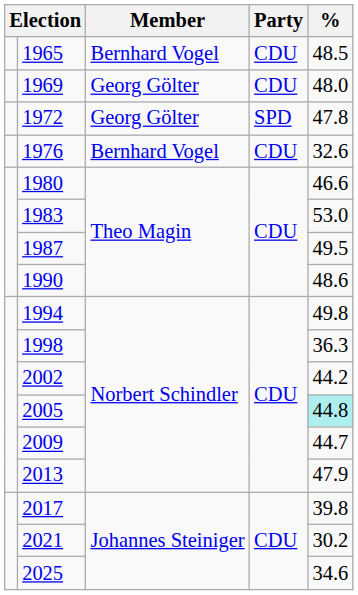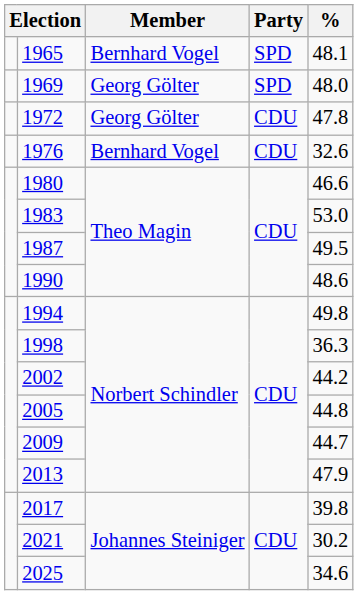1965 | Party: CDU -> SPD
1965 | %: 48.5 -> 48.1
1969 | Party: CDU -> SPD
1972 | Party: SPD -> CDU
2005 | %: paleturquoise background -> no background
